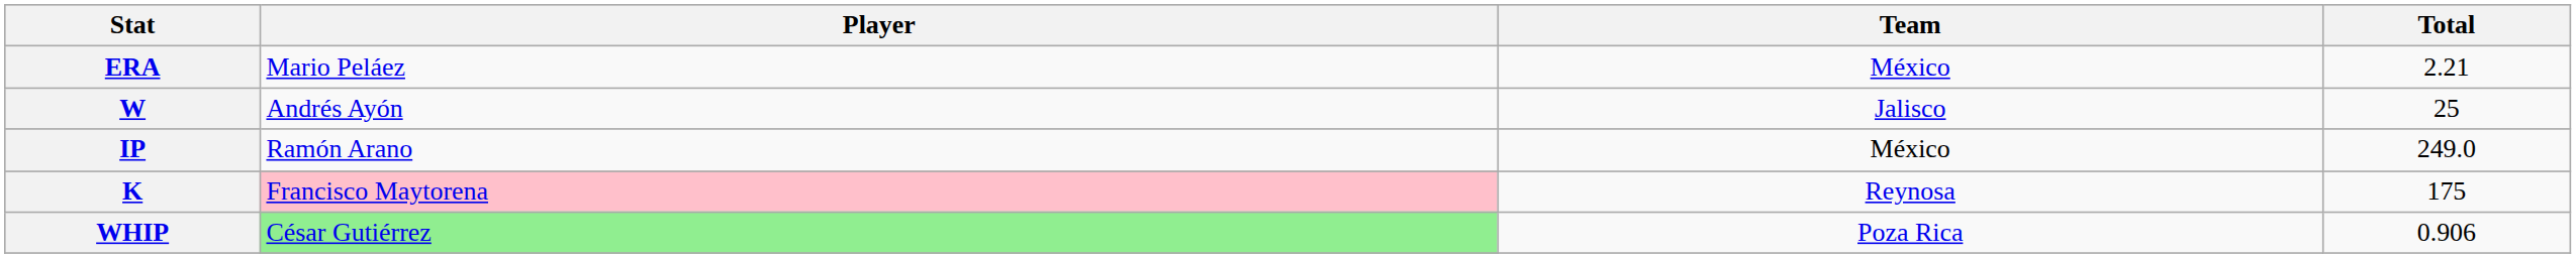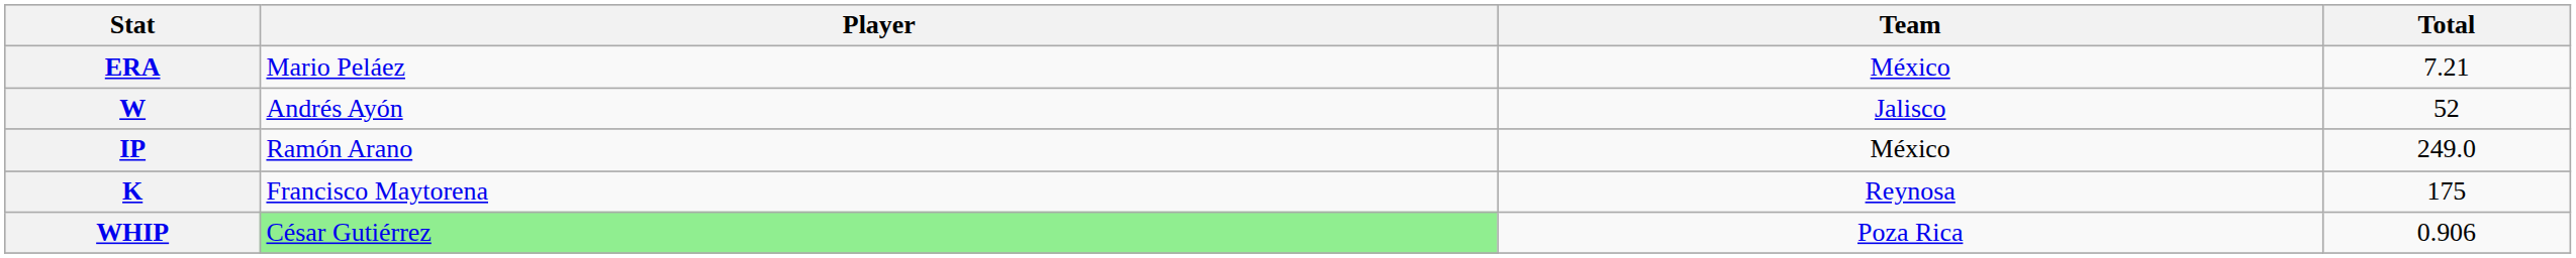ERA | Total: 2.21 -> 7.21
W | Total: 25 -> 52
K | Player: pink background -> no background
